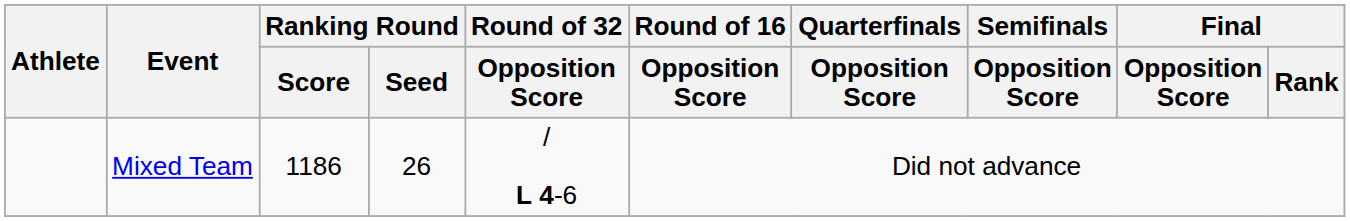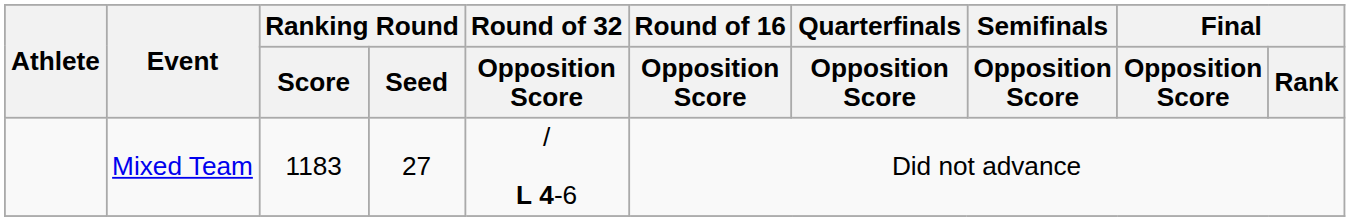Mixed Team | Ranking Round / Score: 1186 -> 1183
Mixed Team | Ranking Round / Seed: 26 -> 27
